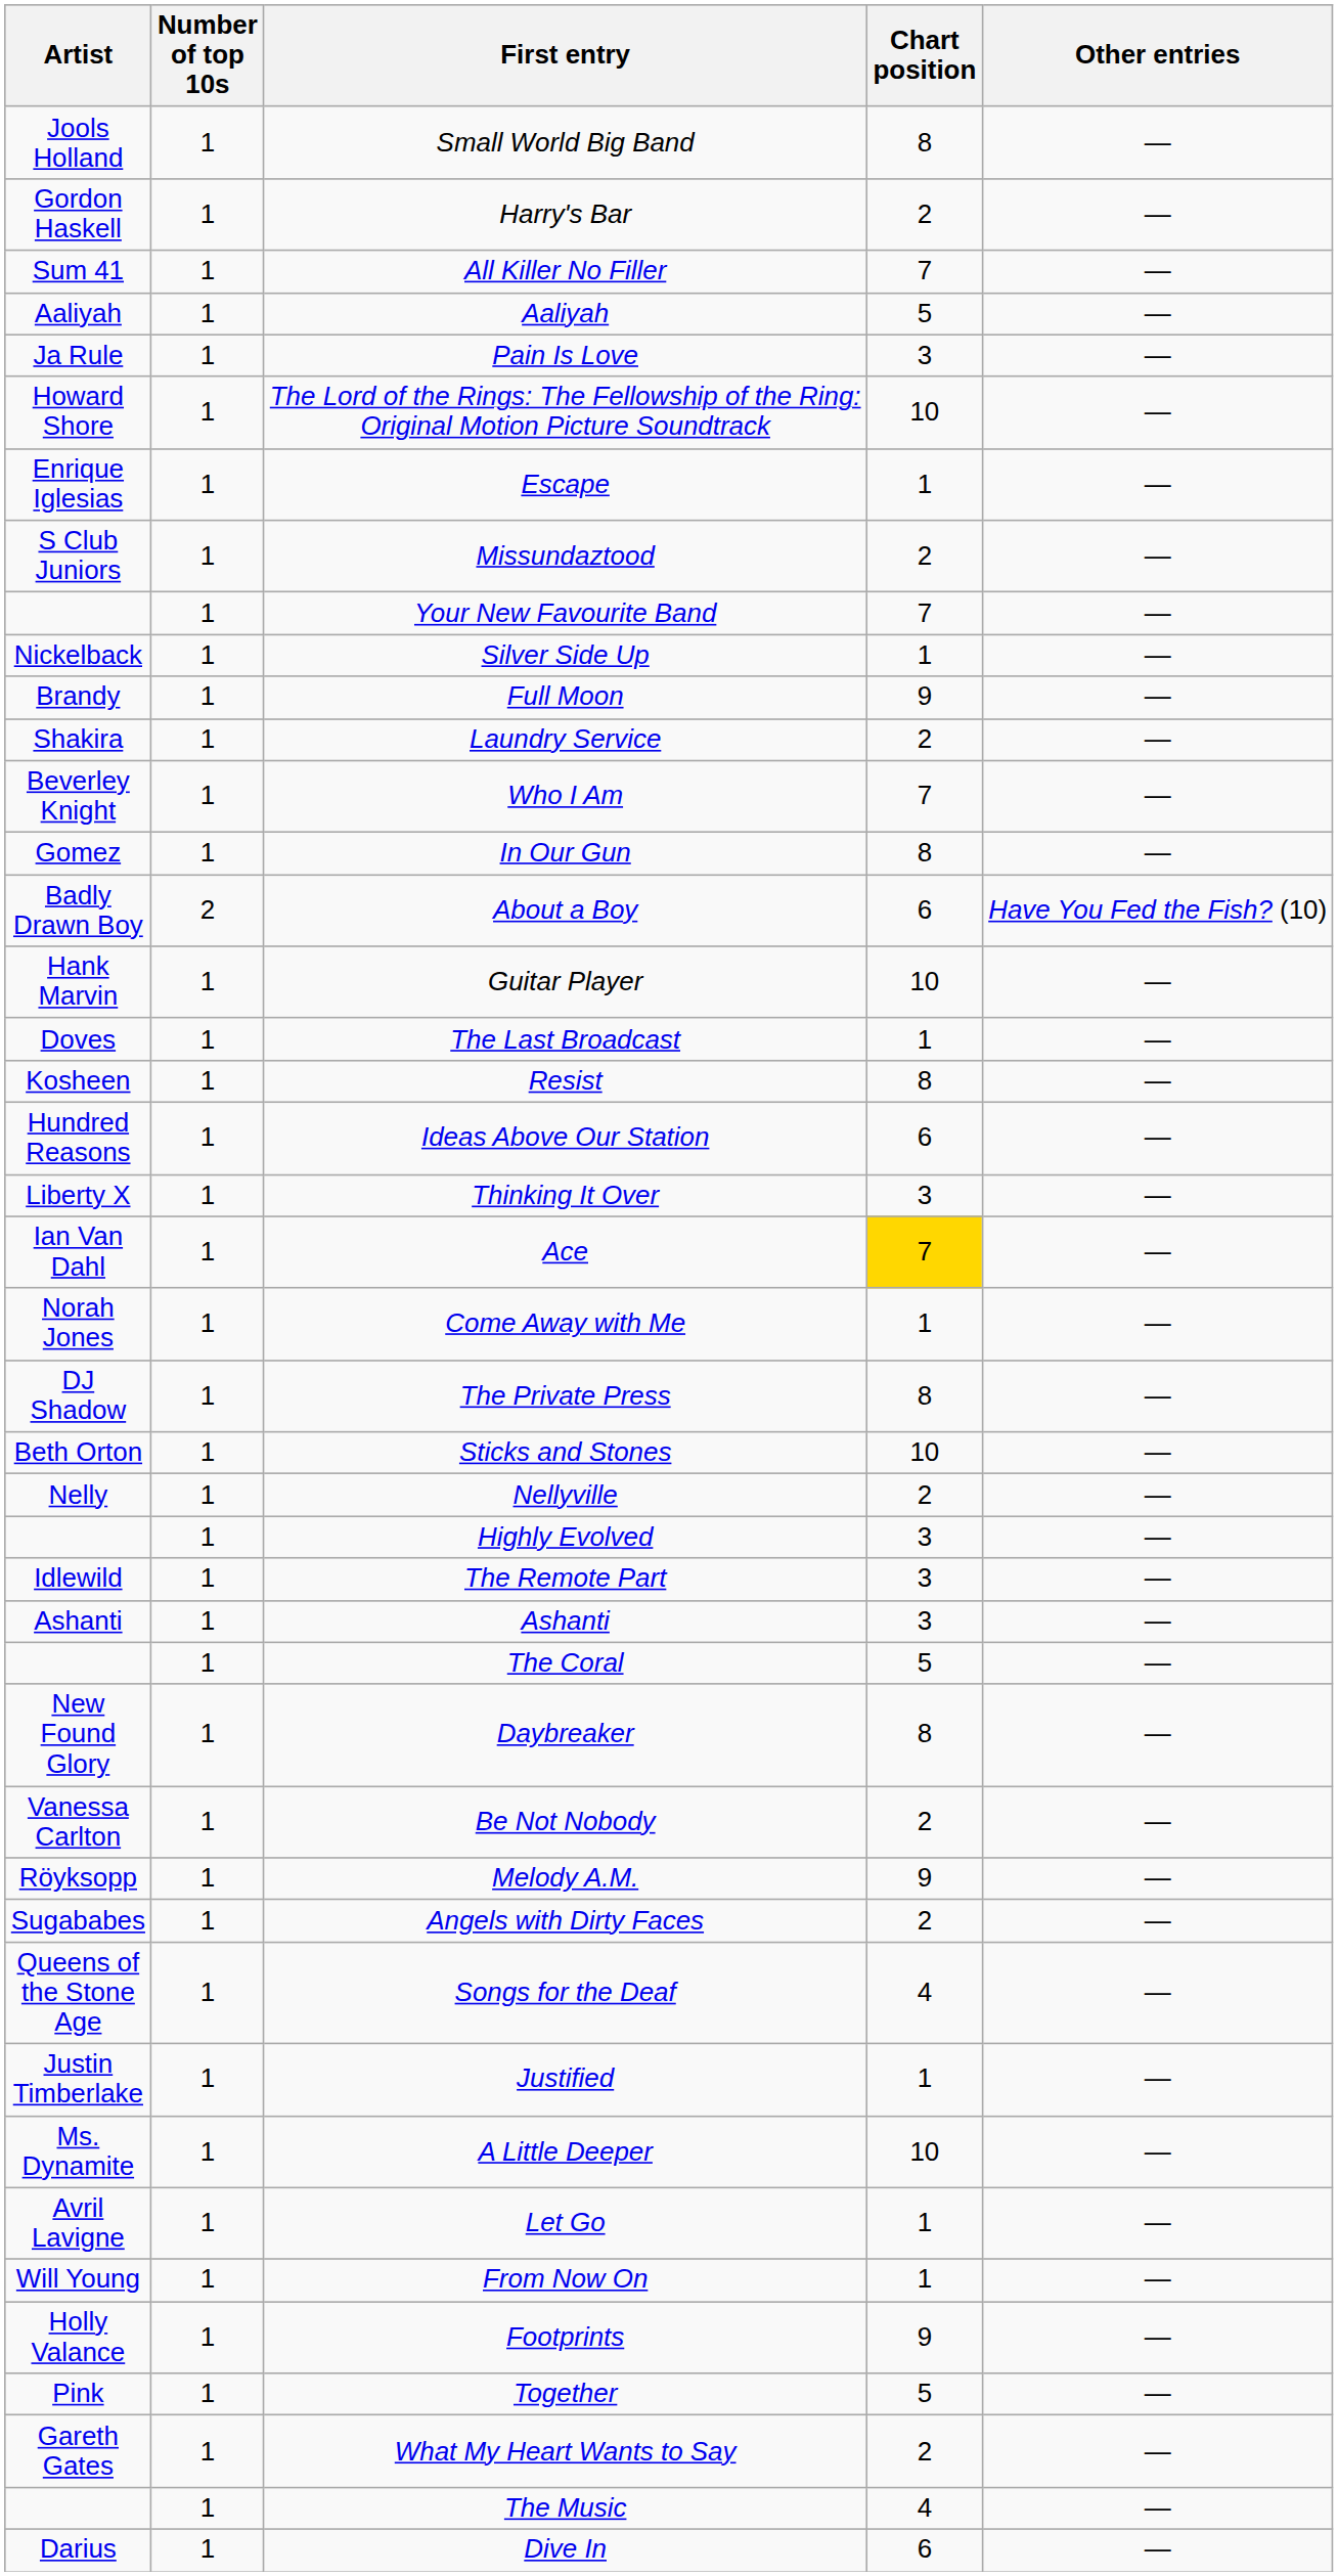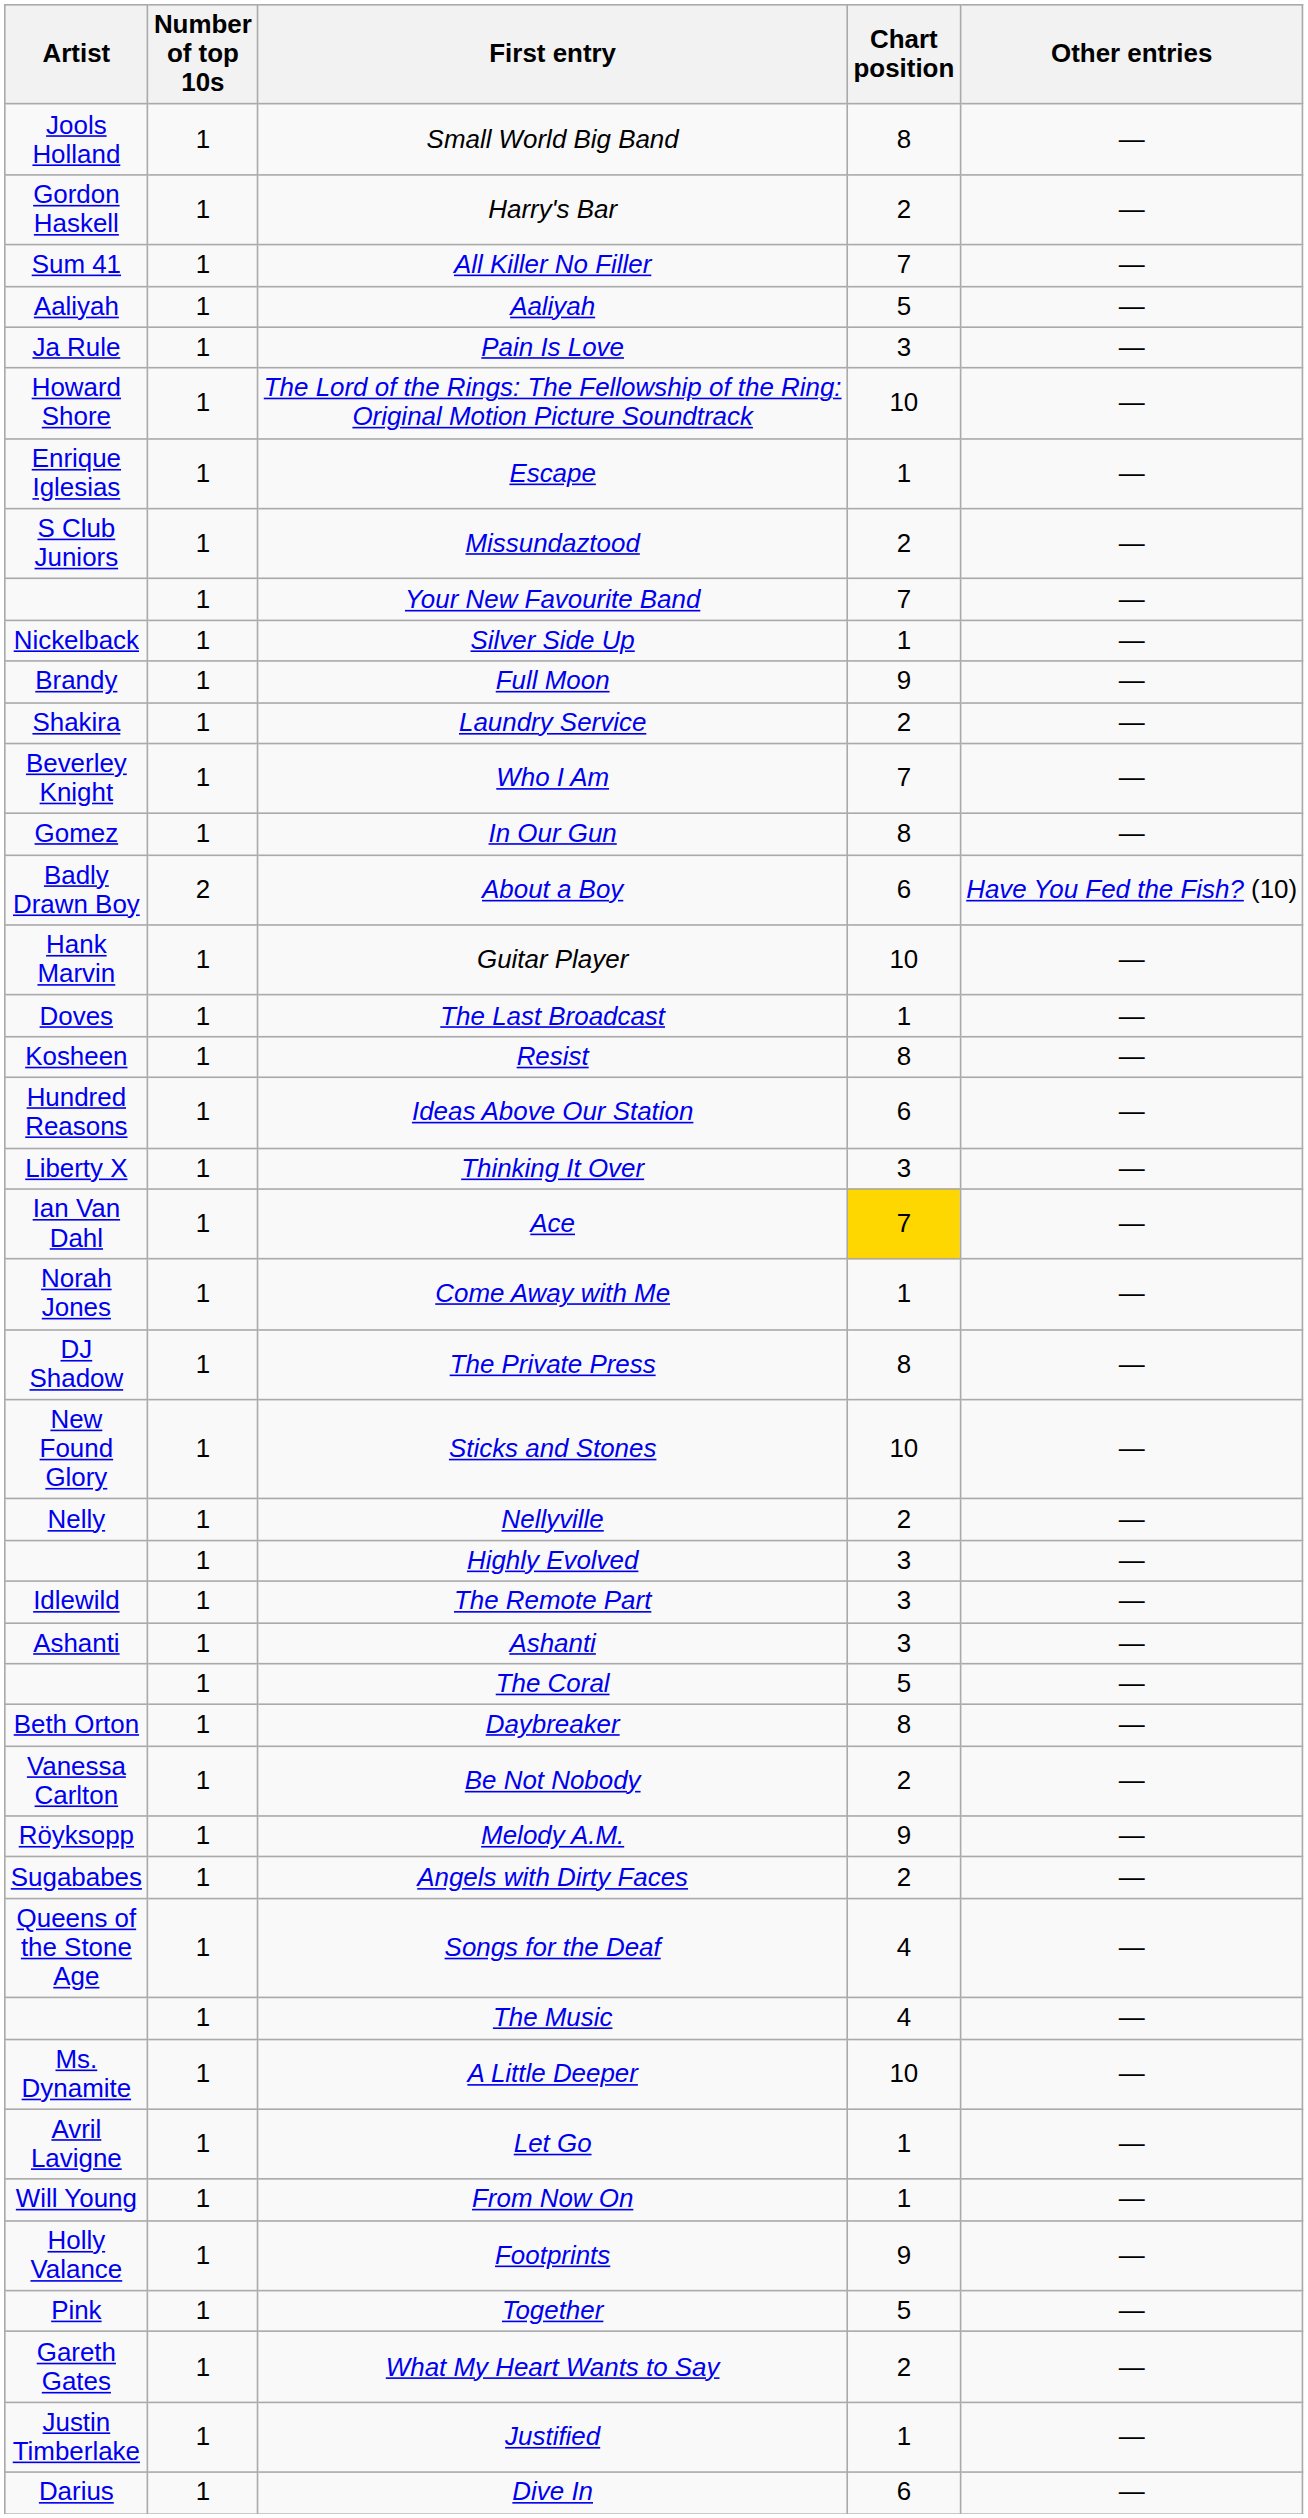Sticks and Stones | Artist: Beth Orton -> New Found Glory
Daybreaker | Artist: New Found Glory -> Beth Orton
rows swapped: The Music <-> Justified
